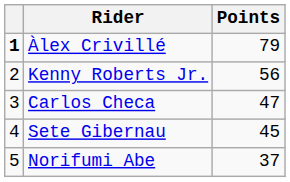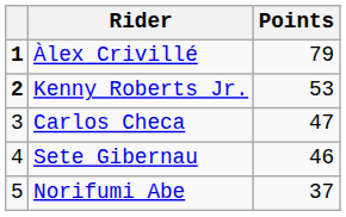Kenny Roberts Jr. | column 1: normal -> bold
Kenny Roberts Jr. | Points: 56 -> 53
Sete Gibernau | Points: 45 -> 46
